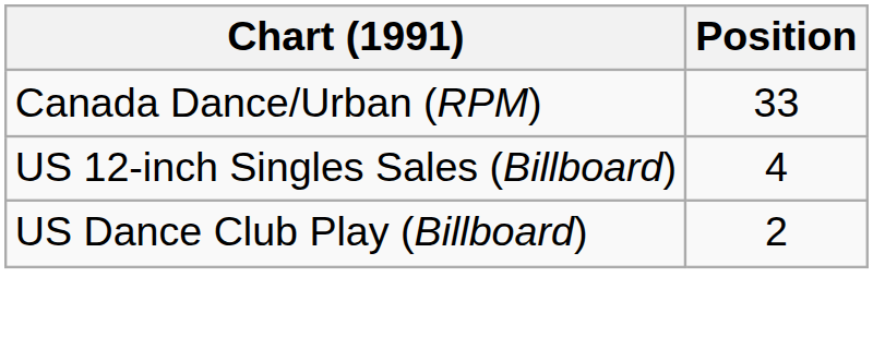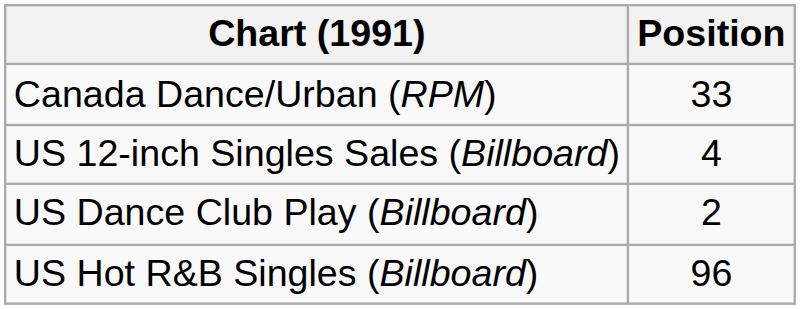+ row: US Hot R&B Singles (Billboard) | 96
